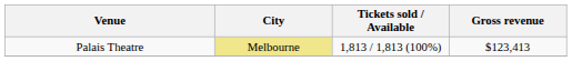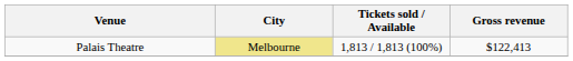Palais Theatre | Gross revenue: $123,413 -> $122,413
